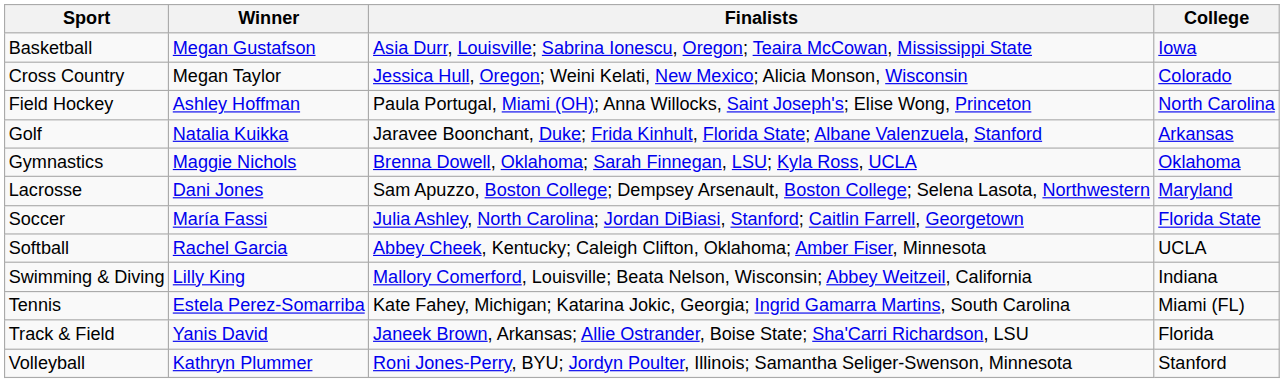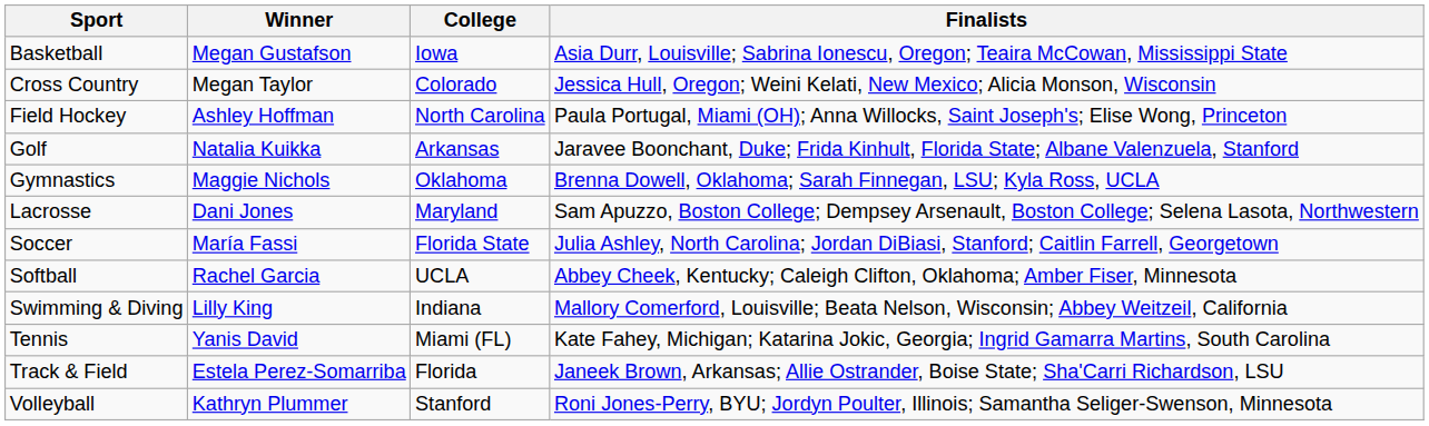columns swapped: College <-> Finalists
Tennis | Winner: Estela Perez-Somarriba -> Yanis David
Track & Field | Winner: Yanis David -> Estela Perez-Somarriba
